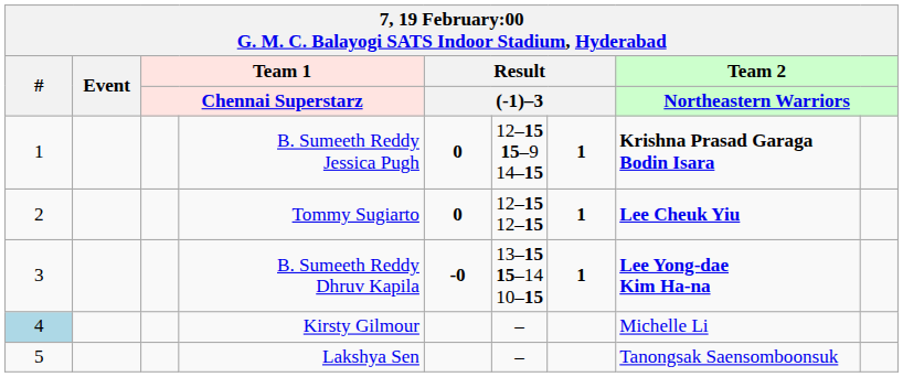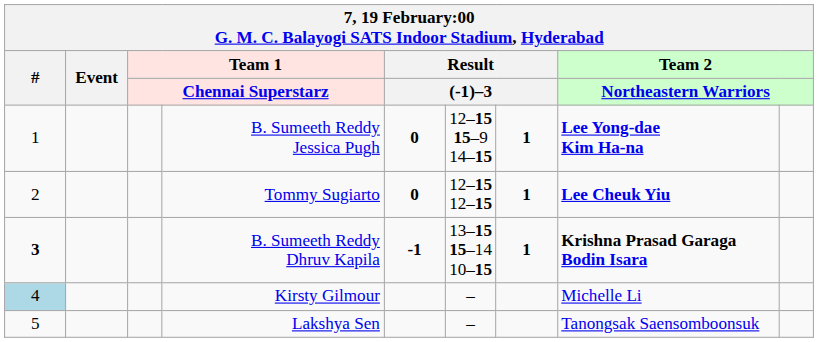B. Sumeeth Reddy Jessica Pugh | column 8: Krishna Prasad Garaga Bodin Isara -> Lee Yong-dae Kim Ha-na
B. Sumeeth Reddy Dhruv Kapila | #: normal -> bold
B. Sumeeth Reddy Dhruv Kapila | column 5: -0 -> -1
B. Sumeeth Reddy Dhruv Kapila | column 8: Lee Yong-dae Kim Ha-na -> Krishna Prasad Garaga Bodin Isara
